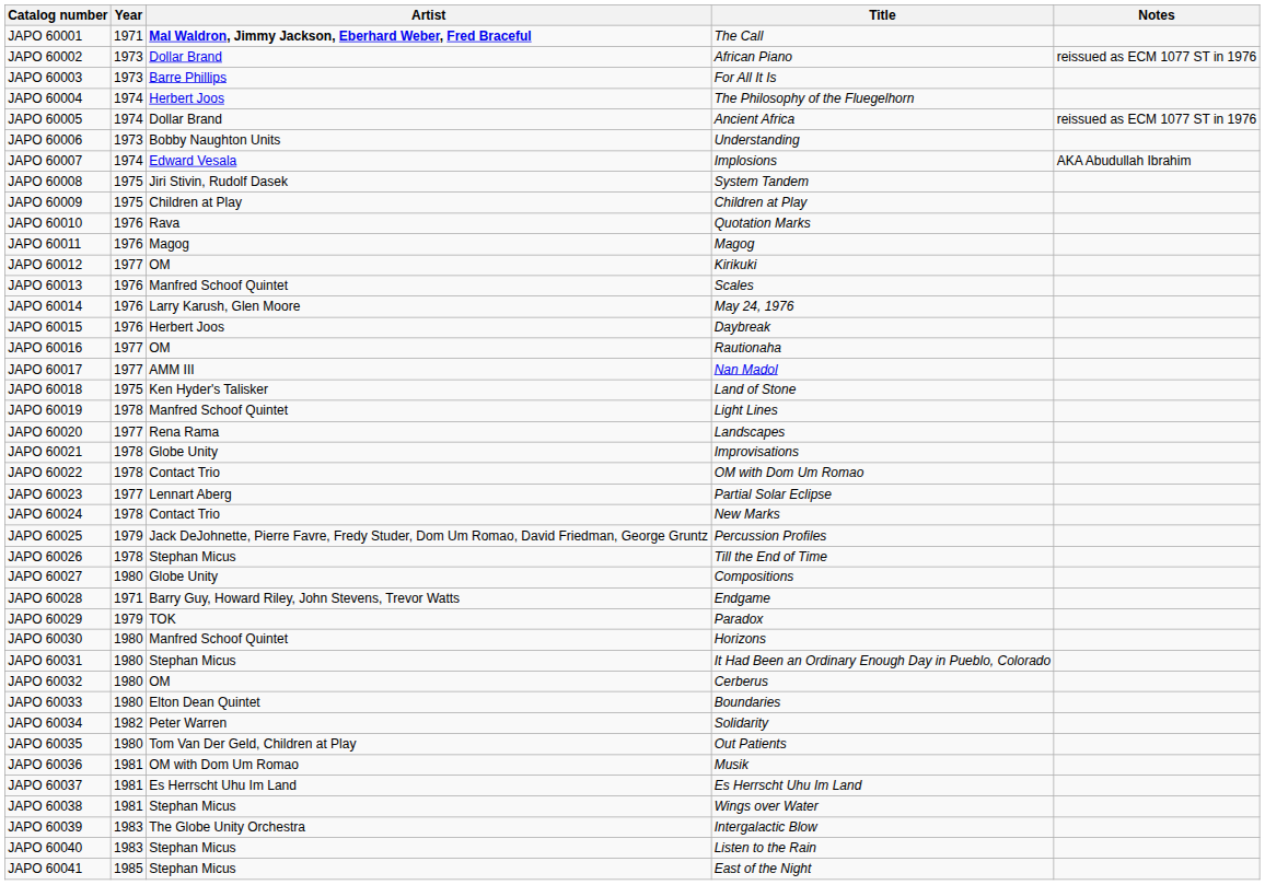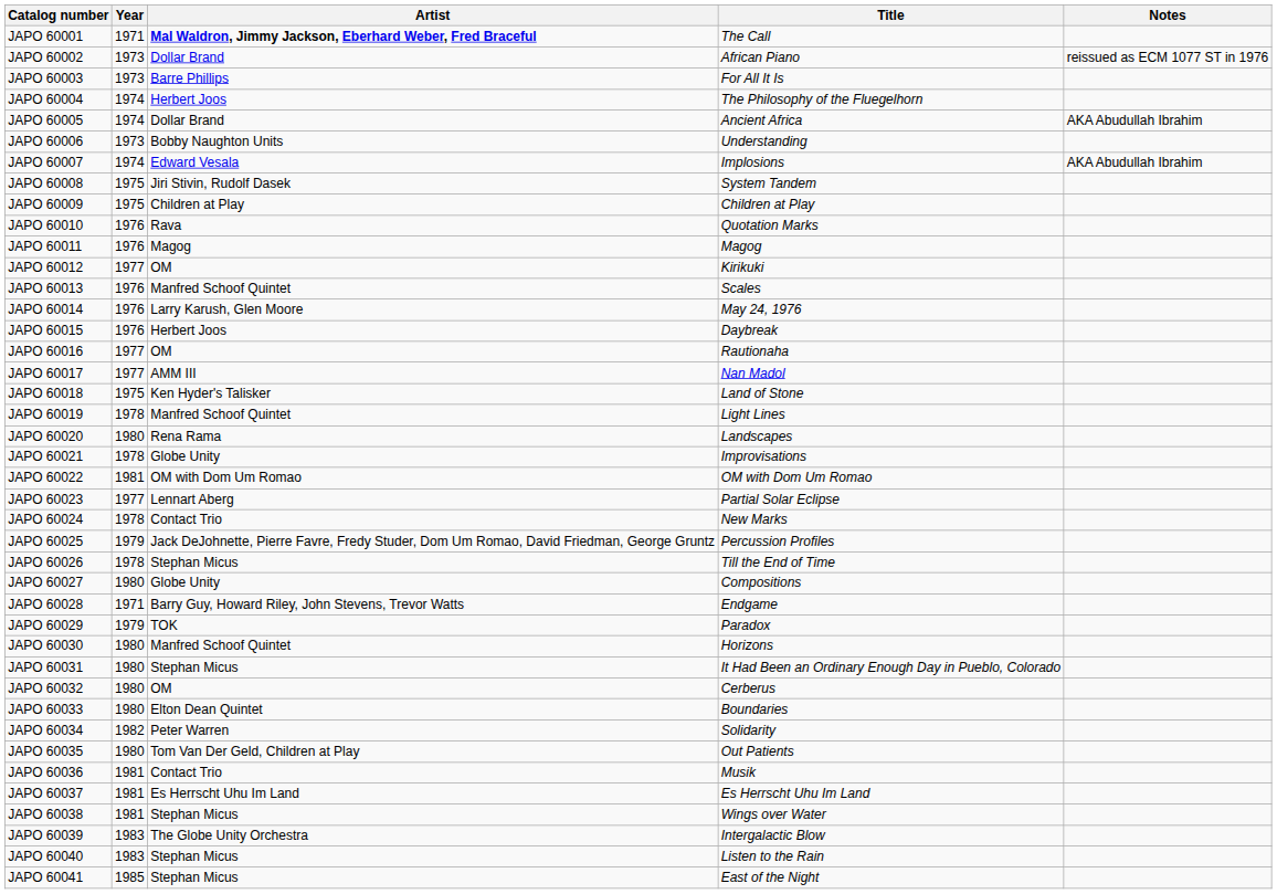JAPO 60005 | Notes: reissued as ECM 1077 ST in 1976 -> AKA Abudullah Ibrahim
JAPO 60020 | Year: 1977 -> 1980
JAPO 60022 | Year: 1978 -> 1981
JAPO 60022 | Artist: Contact Trio -> OM with Dom Um Romao
JAPO 60036 | Artist: OM with Dom Um Romao -> Contact Trio
